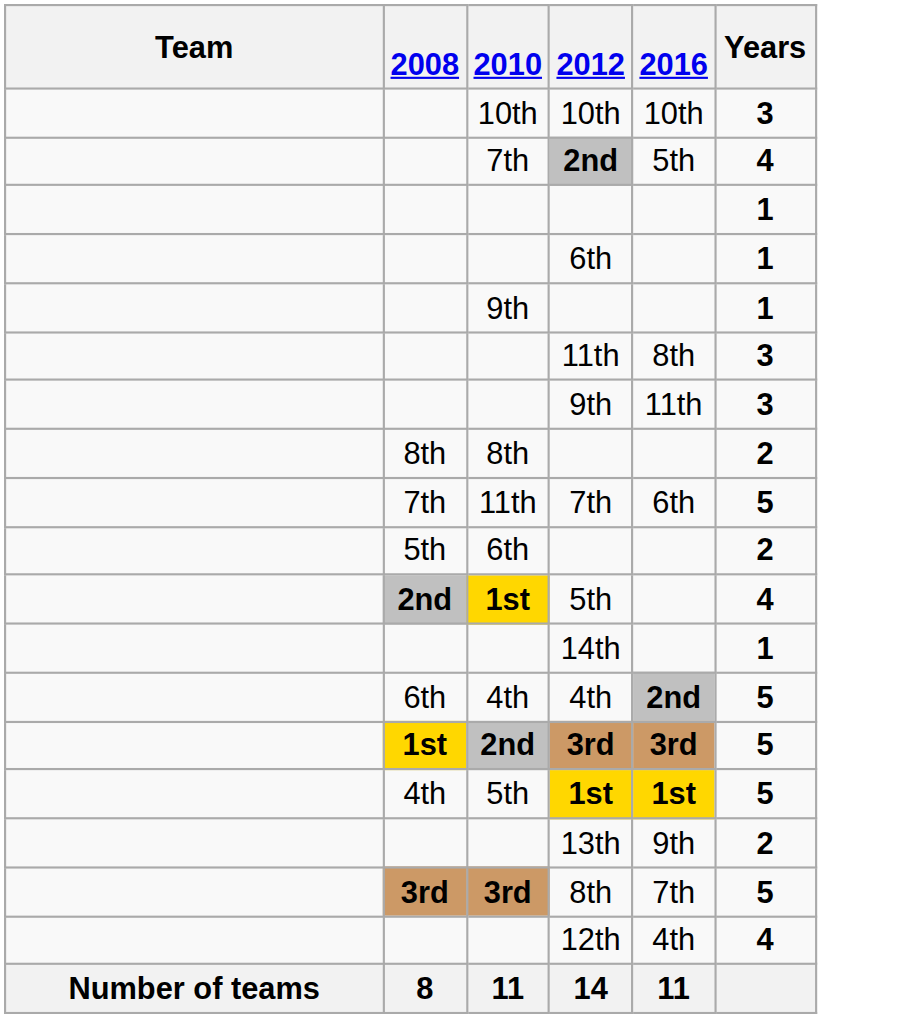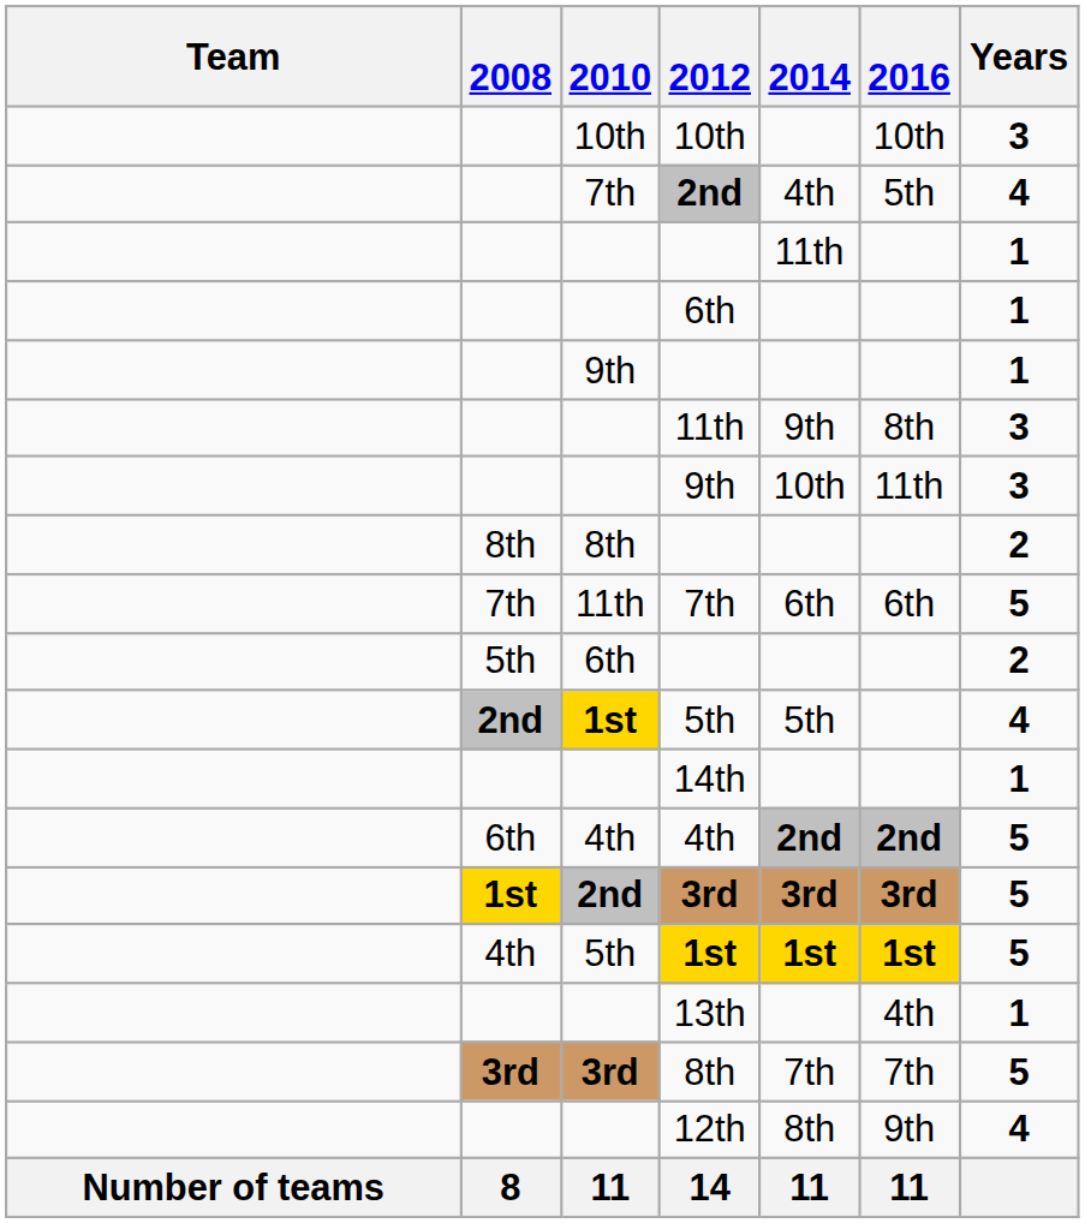+ column: 2014 | 4th | 11th | 9th | 10th | 6th | 5th | 2nd | 3rd | 1st | 7th | 8th | 11
13th | 2016: 9th -> 4th
13th | Years: 2 -> 1
12th | 2016: 4th -> 9th
